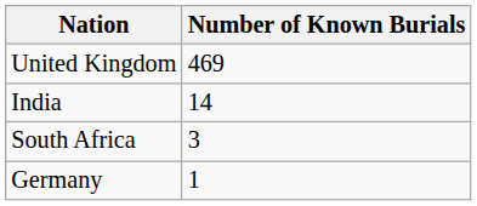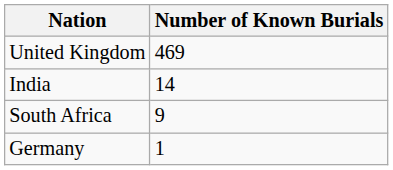South Africa | Number of Known Burials: 3 -> 9
